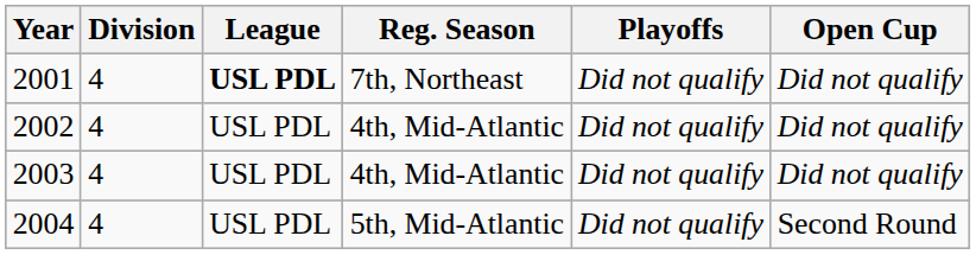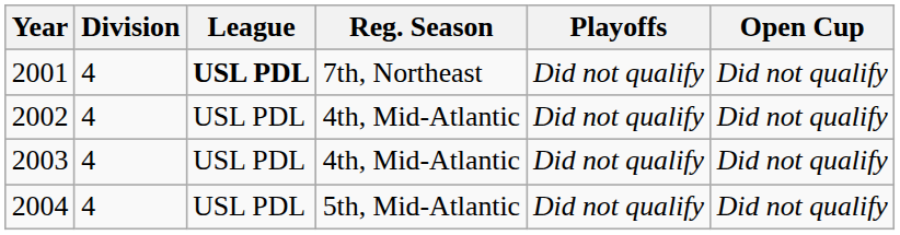2004 | Open Cup: Second Round -> Did not qualify
